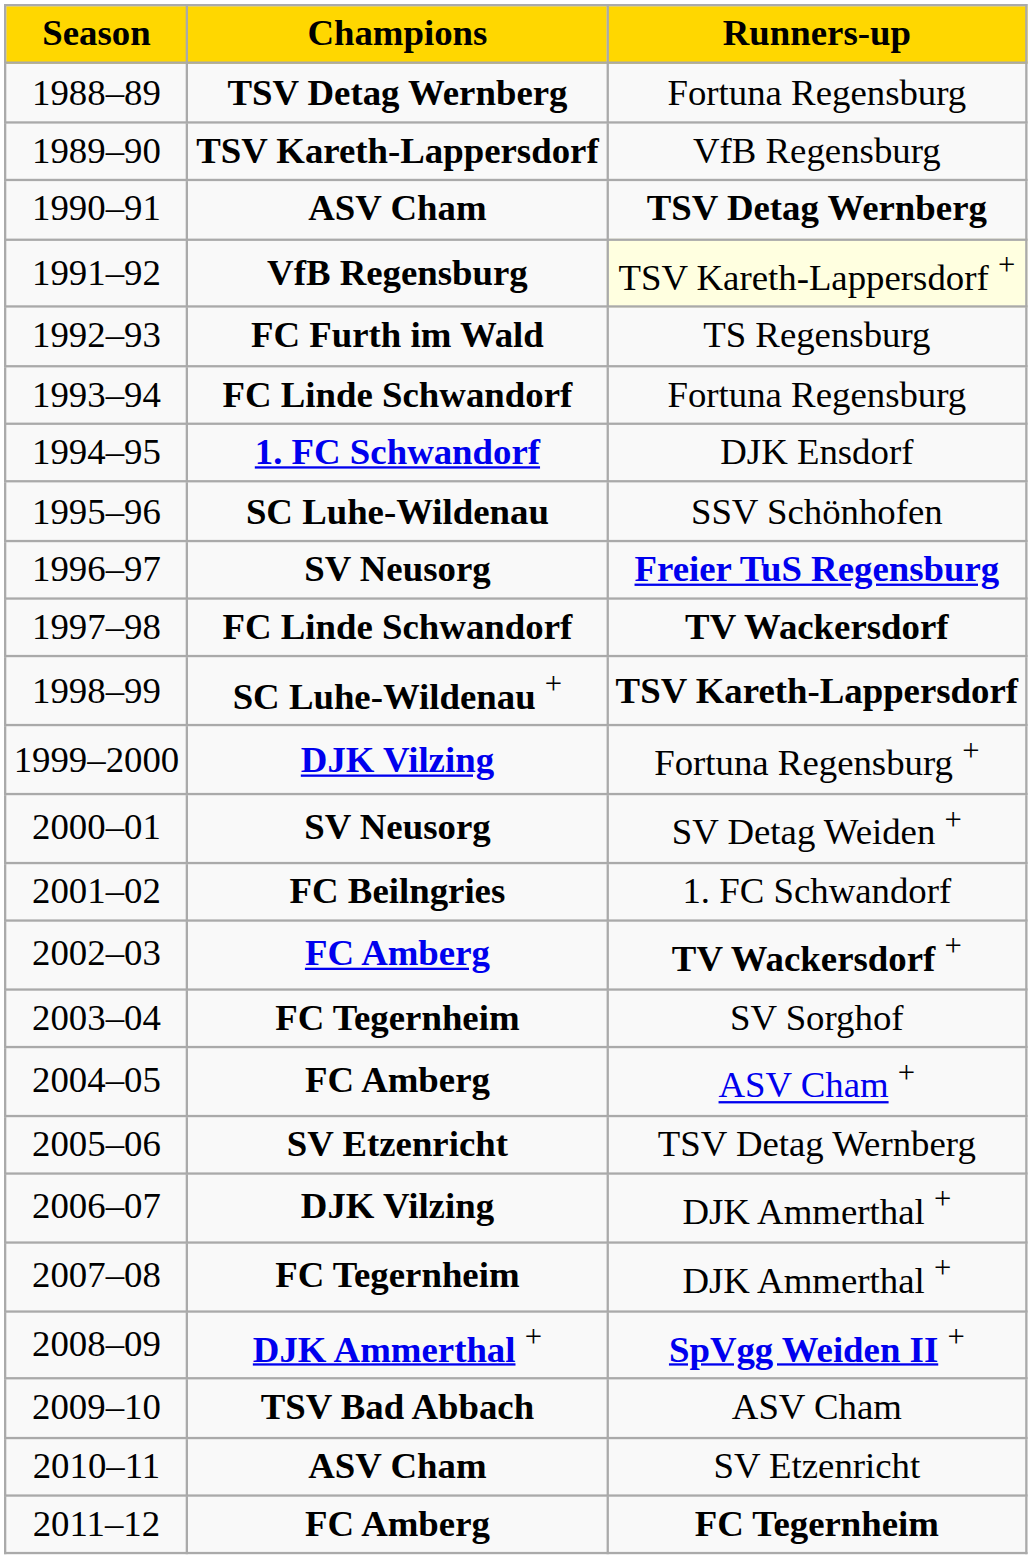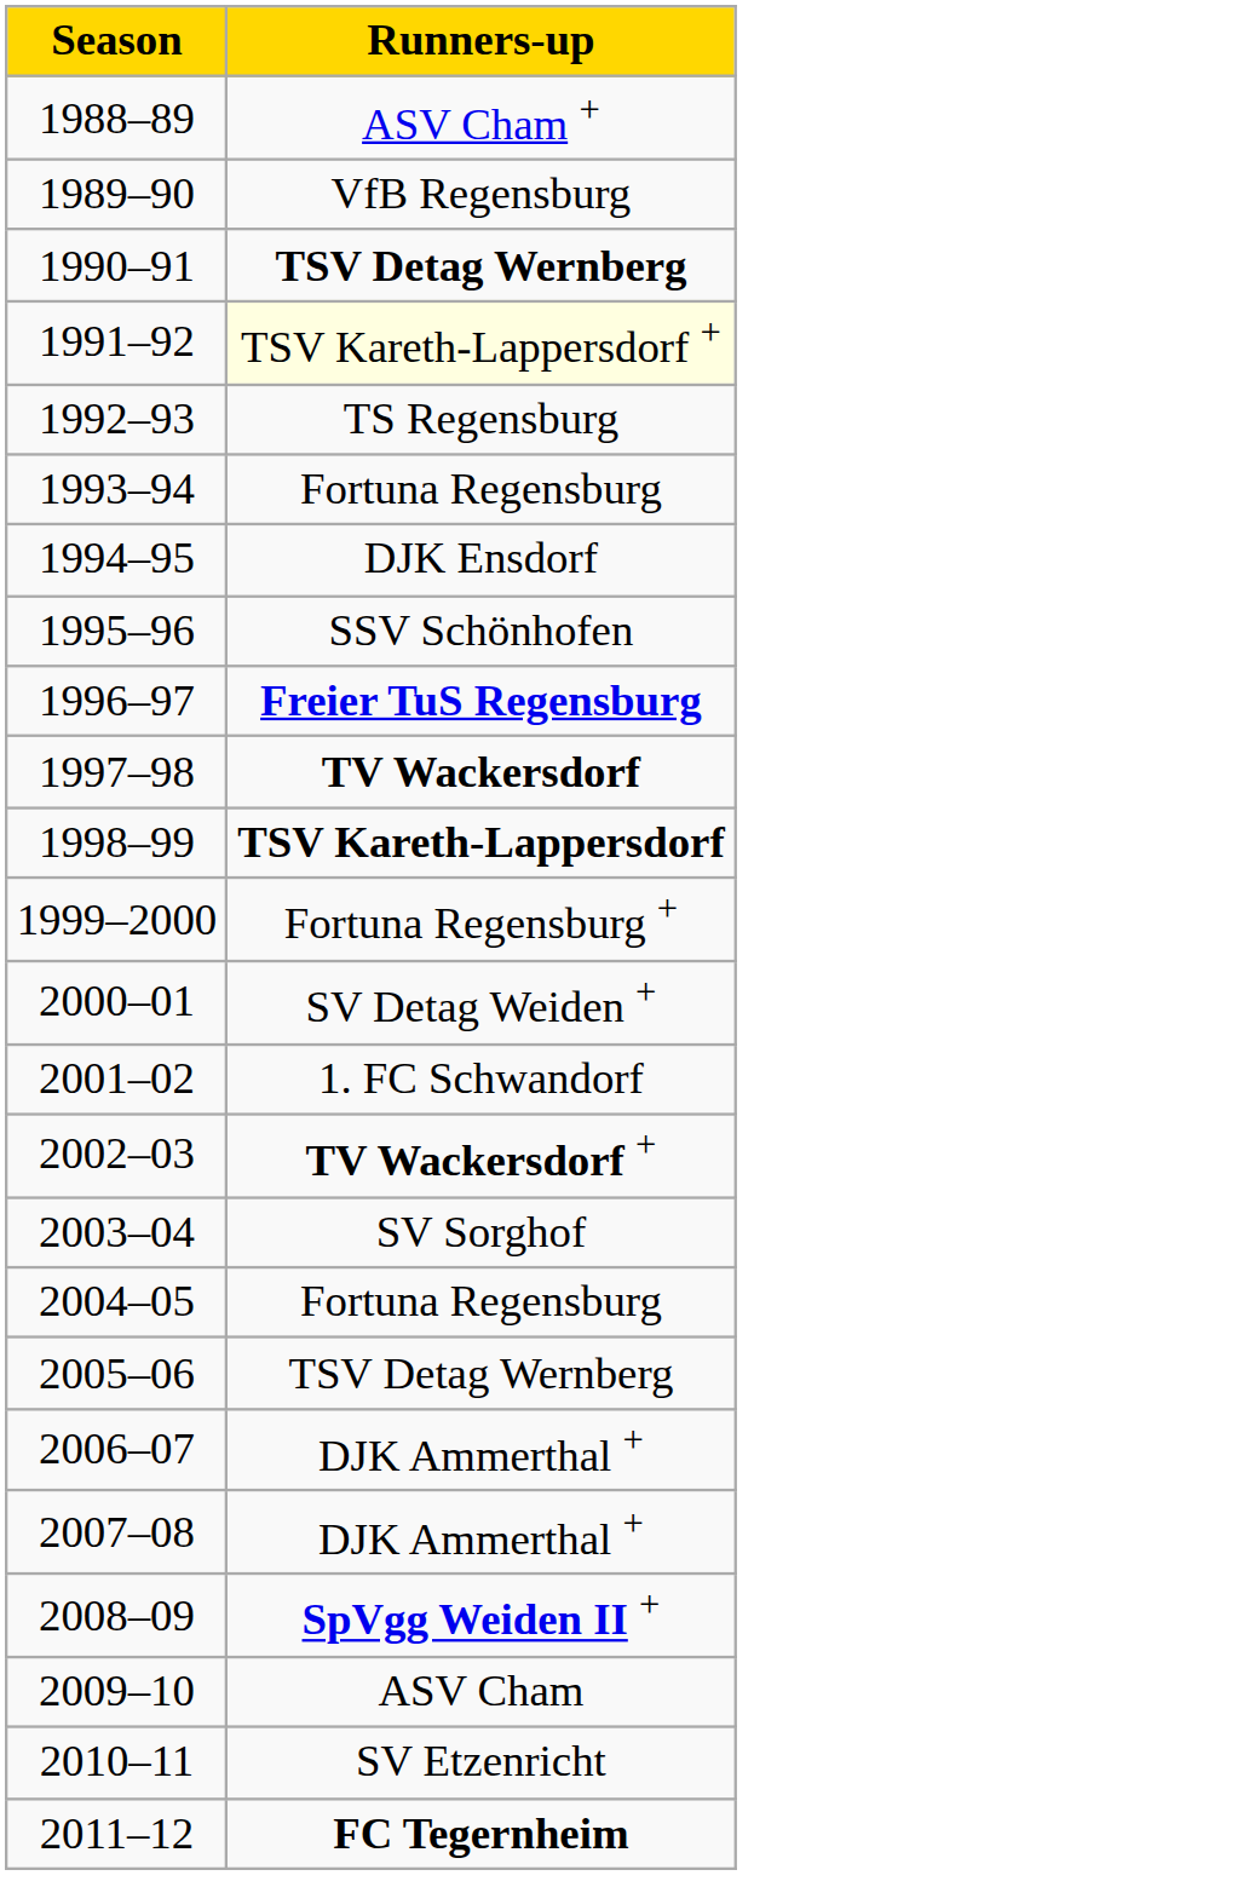- column: Champions | TSV Detag Wernberg | TSV Kareth-Lappersdorf | ASV Cham | VfB Regensburg | FC Furth im Wald | FC Linde Schwandorf | 1. FC Schwandorf | SC Luhe-Wildenau | SV Neusorg | FC Linde Schwandorf | SC Luhe-Wildenau + | DJK Vilzing | SV Neusorg | FC Beilngries | FC Amberg | FC Tegernheim | FC Amberg | SV Etzenricht | DJK Vilzing | FC Tegernheim | DJK Ammerthal + | TSV Bad Abbach | ASV Cham | FC Amberg
1988–89 | Runners-up: Fortuna Regensburg -> ASV Cham +
2004–05 | Runners-up: ASV Cham + -> Fortuna Regensburg
